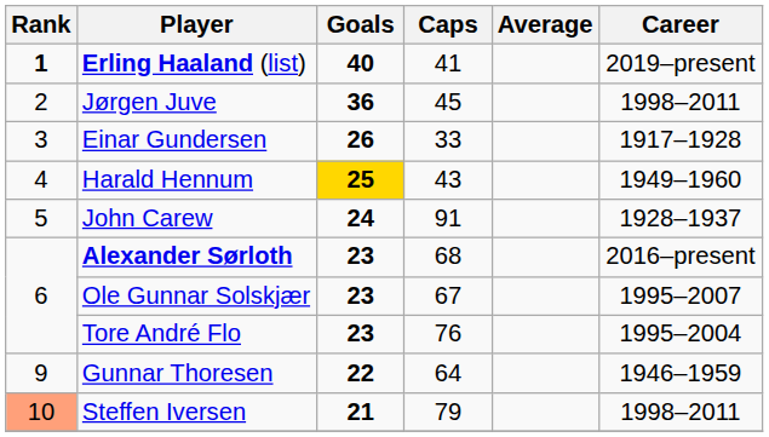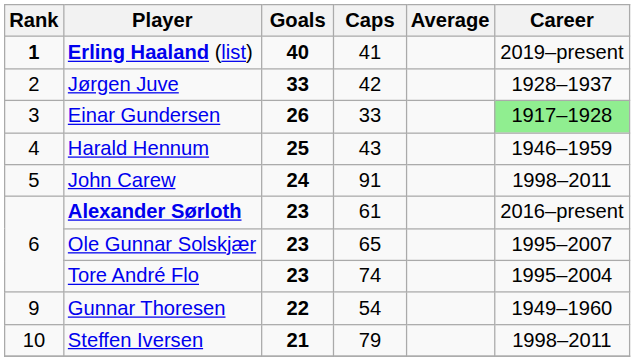Jørgen Juve | Goals: 36 -> 33
Jørgen Juve | Caps: 45 -> 42
Jørgen Juve | Career: 1998–2011 -> 1928–1937
Einar Gundersen | Career: no background -> lightgreen background
Harald Hennum | Goals: gold background -> no background
Harald Hennum | Career: 1949–1960 -> 1946–1959
John Carew | Career: 1928–1937 -> 1998–2011
Alexander Sørloth | Caps: 68 -> 61
Ole Gunnar Solskjær | Caps: 67 -> 65
Tore André Flo | Caps: 76 -> 74
Gunnar Thoresen | Caps: 64 -> 54
Gunnar Thoresen | Career: 1946–1959 -> 1949–1960
Steffen Iversen | Rank: lightsalmon background -> no background
